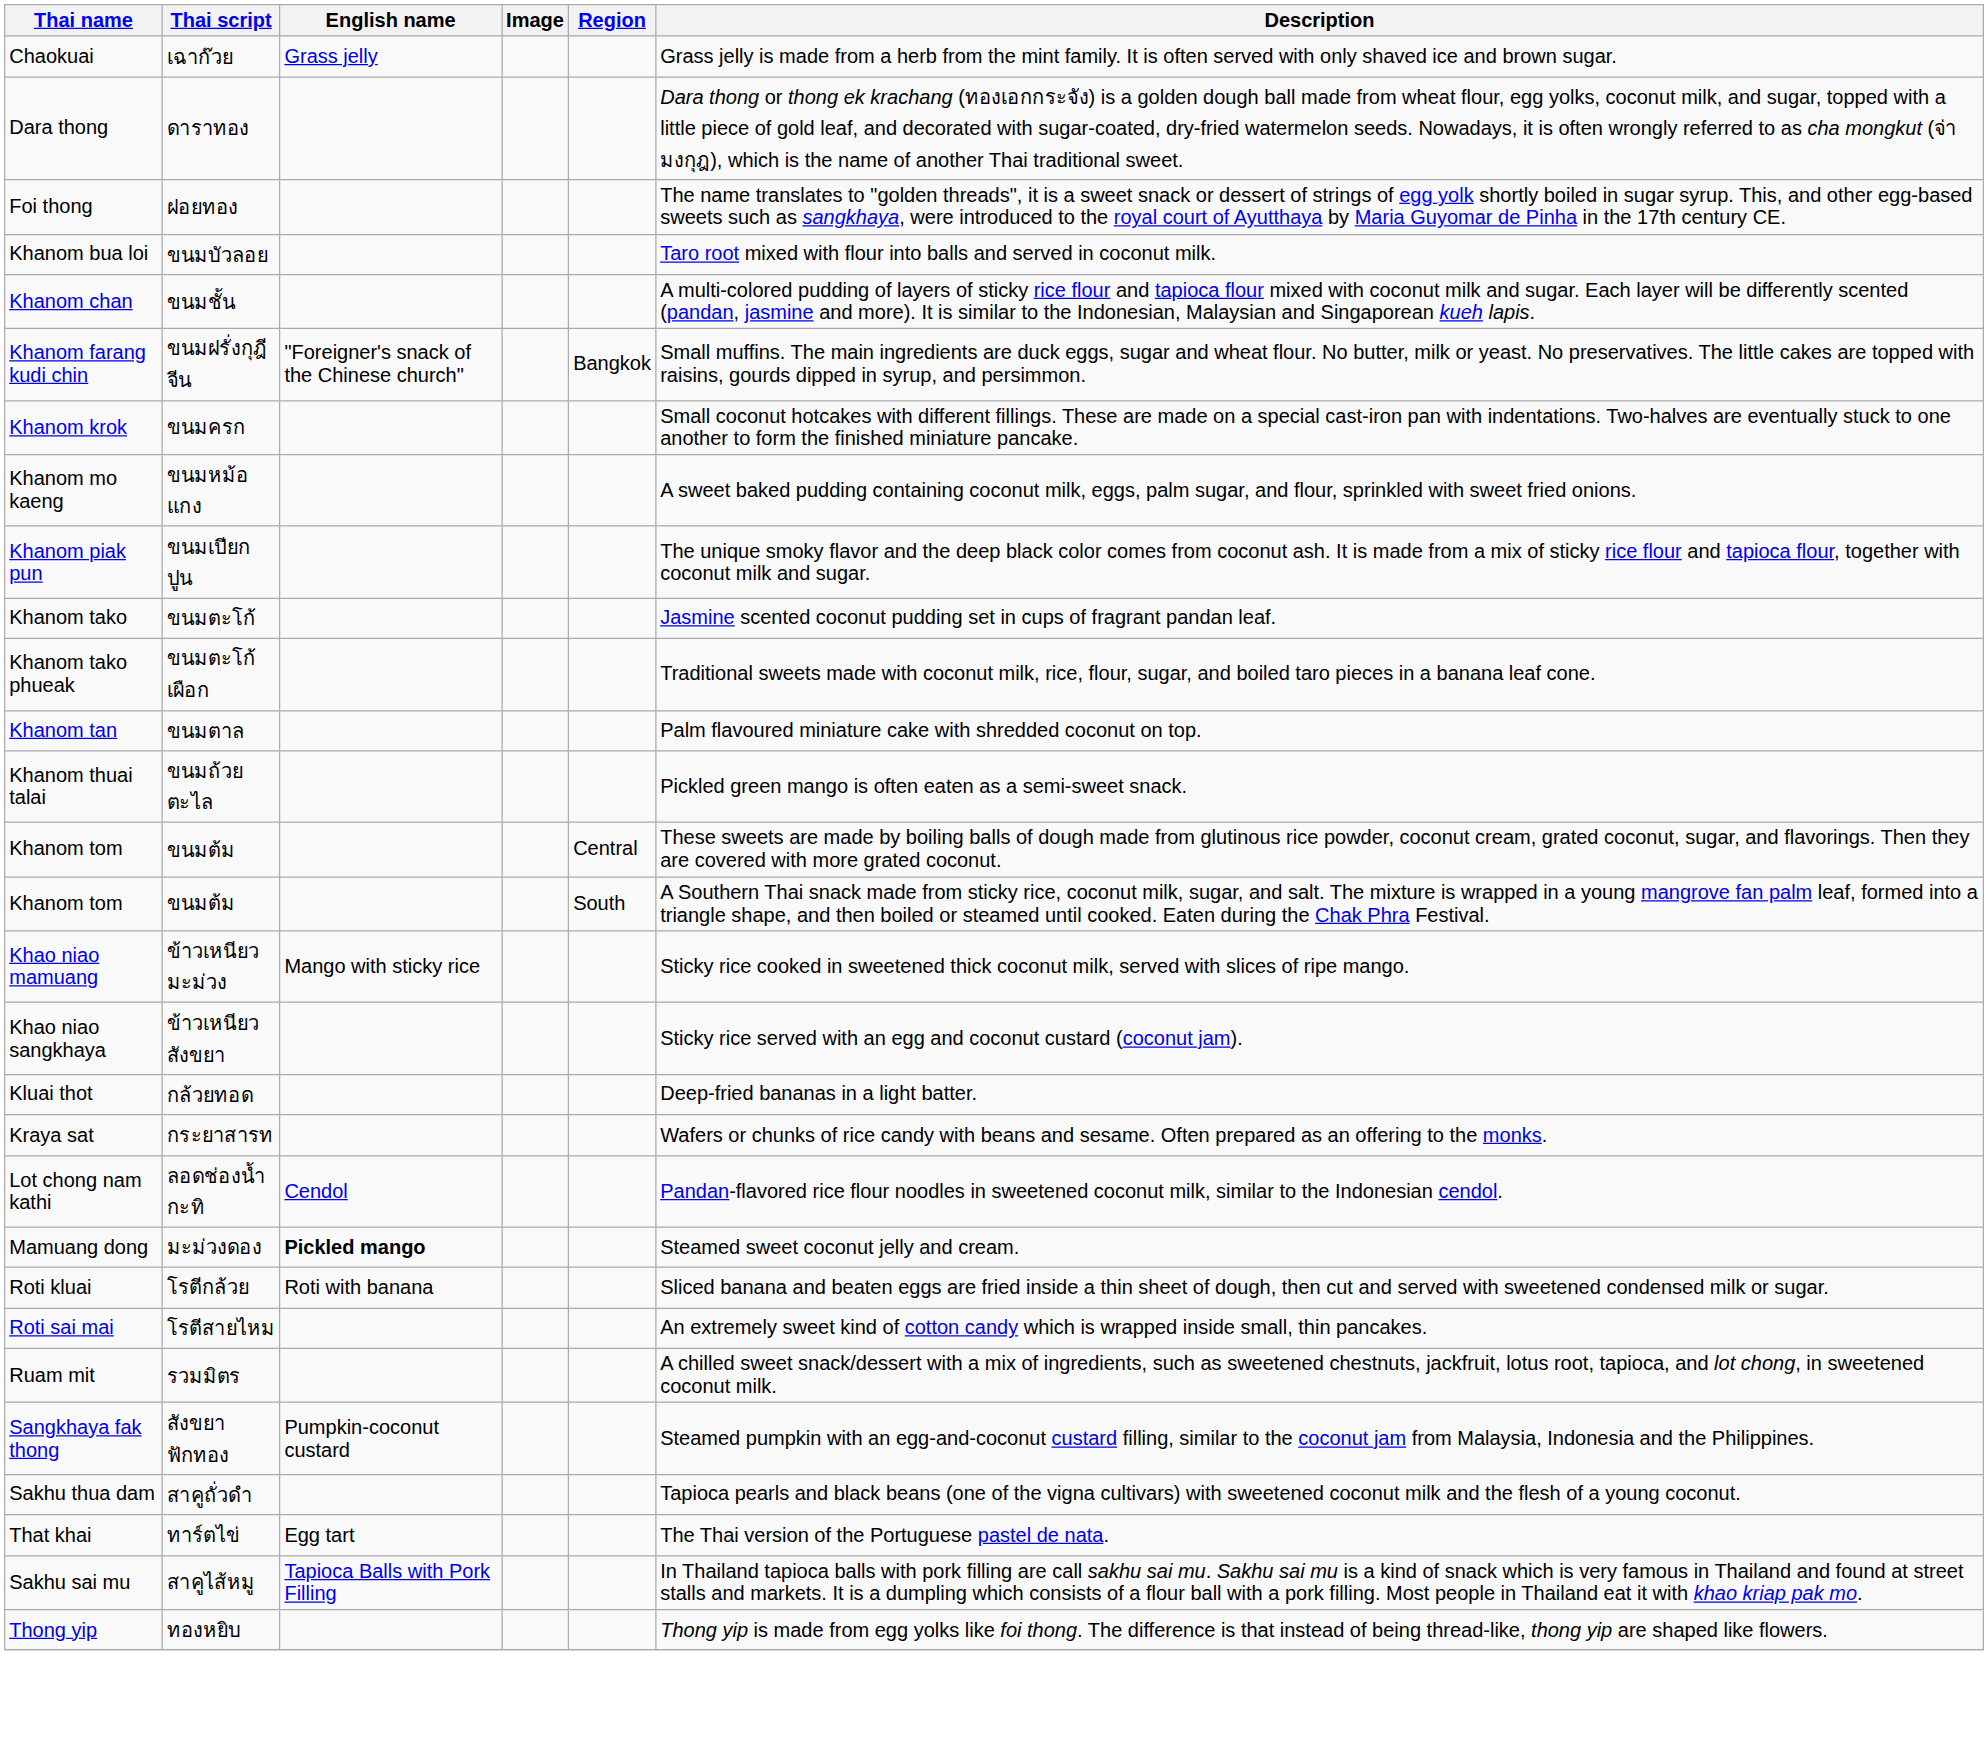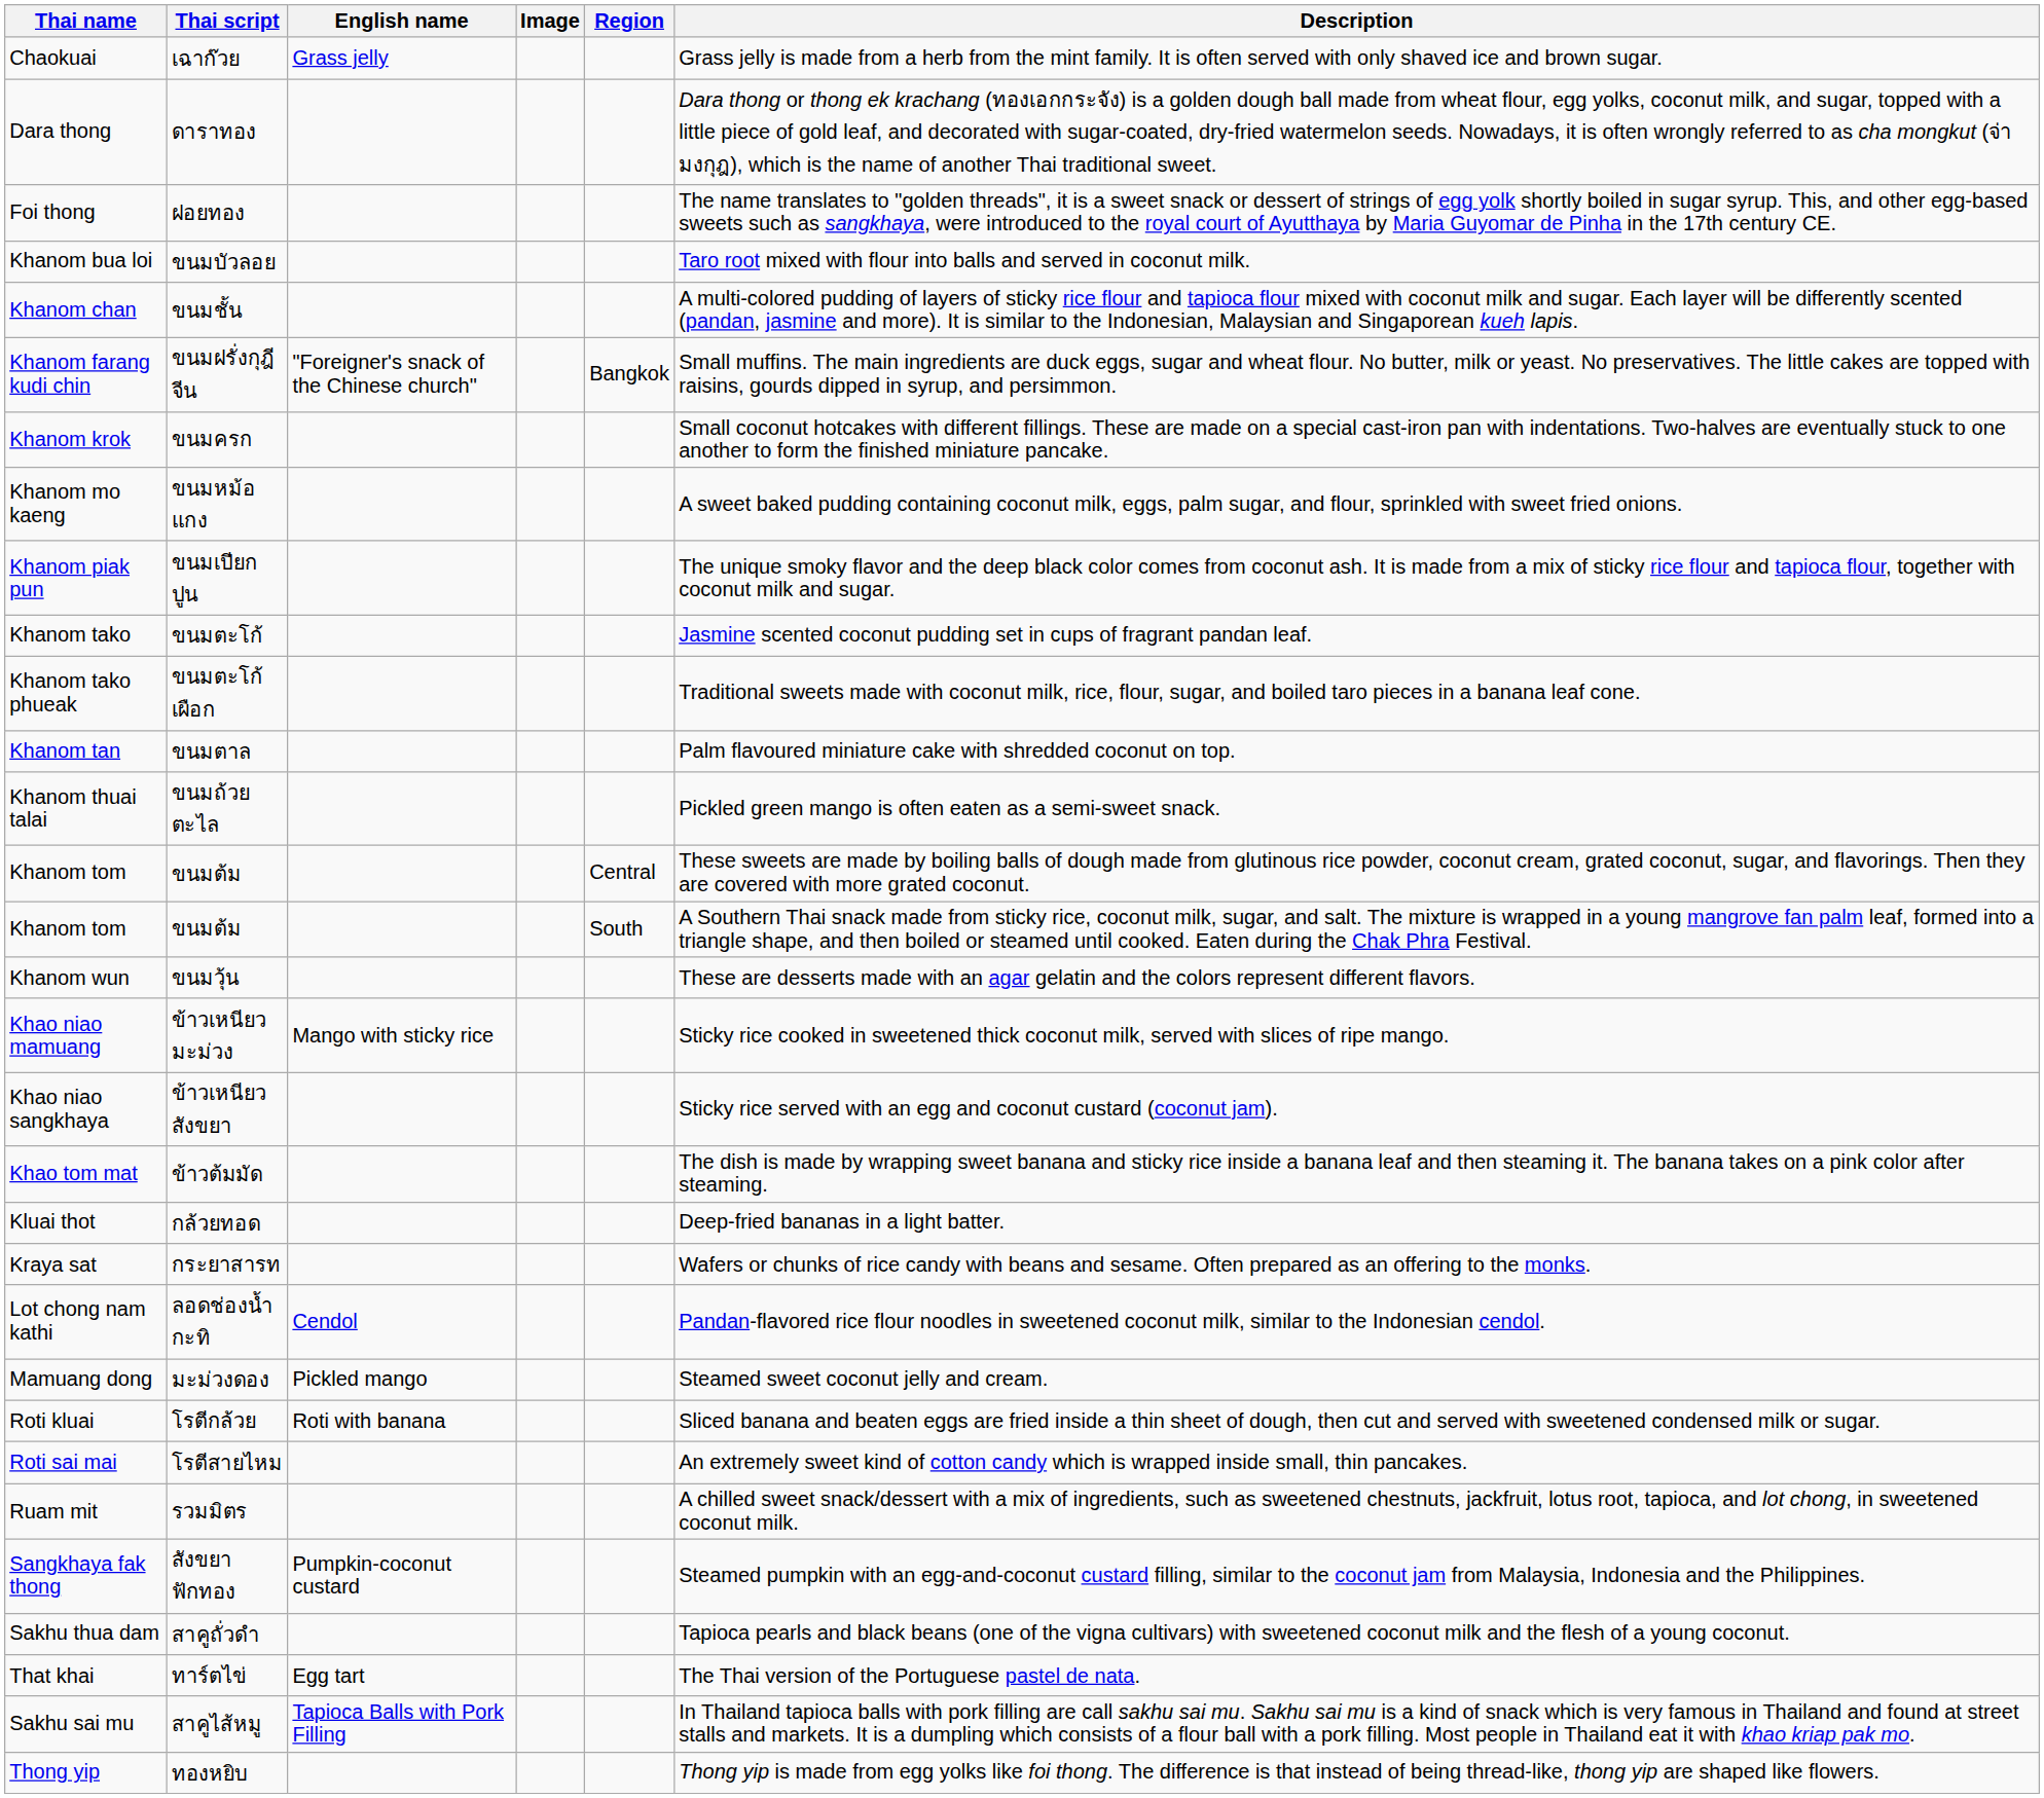+ row: Khanom wun | ขนมวุ้น | These are desserts made with an agar gelatin and the colors represent different flavors.
+ row: Khao tom mat | ข้าวต้มมัด | The dish is made by wrapping sweet banana and sticky rice inside a banana leaf and then steaming it. The banana takes on a pink color after steaming.
Mamuang dong | English name: bold -> normal
